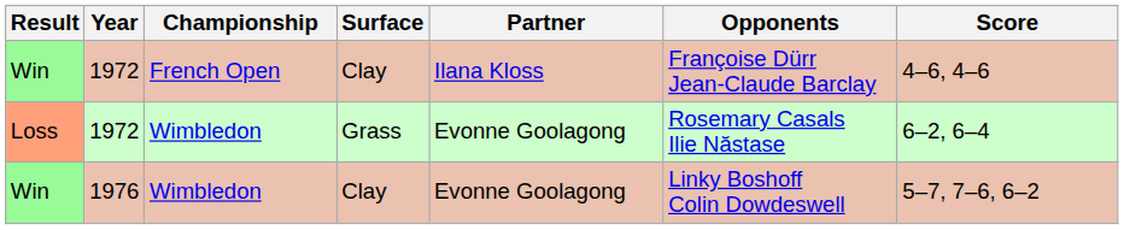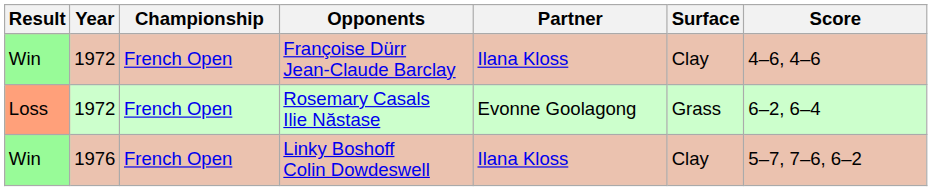columns swapped: Surface <-> Opponents
Loss | Championship: Wimbledon -> French Open
Win / 1976 | Championship: Wimbledon -> French Open
Win / 1976 | Partner: Evonne Goolagong -> Ilana Kloss
